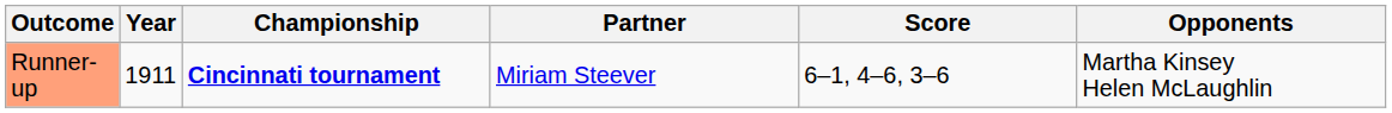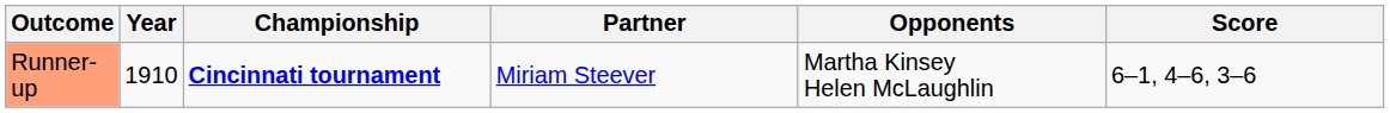columns swapped: Opponents <-> Score
Runner-up | Year: 1911 -> 1910
